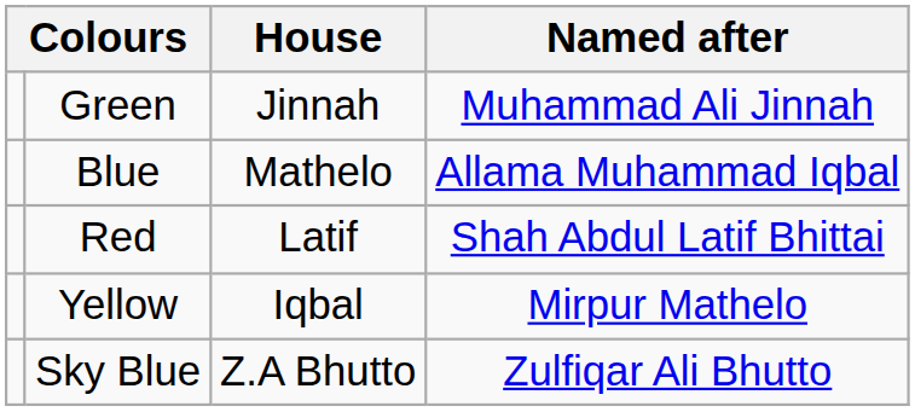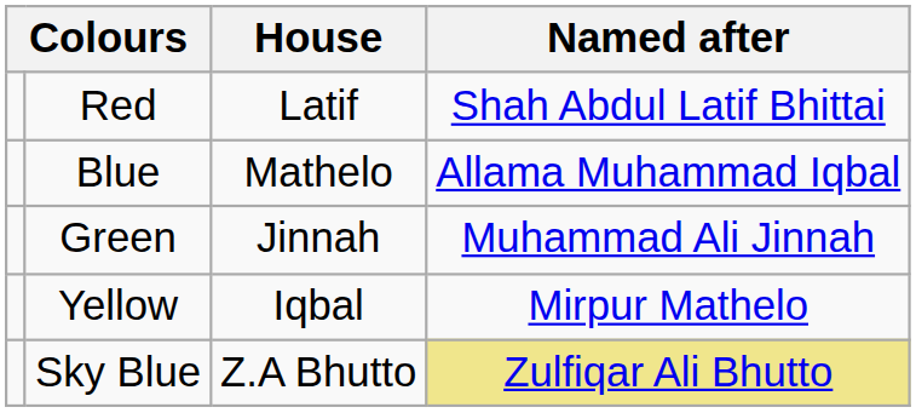rows swapped: Green <-> Red
Sky Blue | Named after: no background -> khaki background
